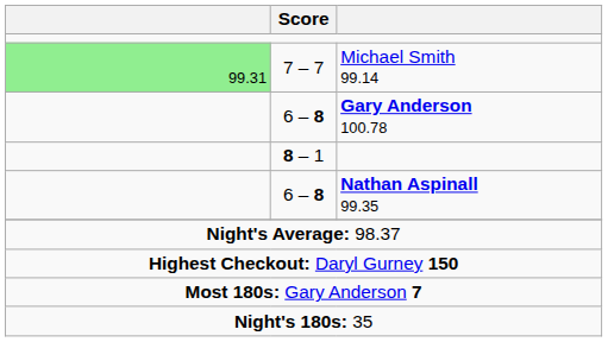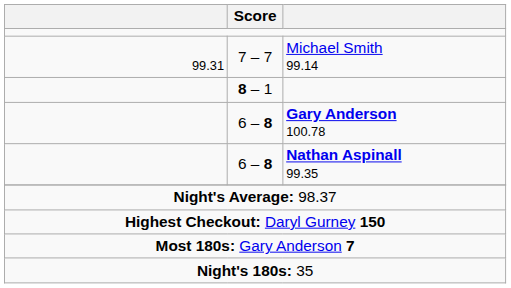7 – 7 | column 1: lightgreen background -> no background
rows swapped: 6 – 8 / Gary Anderson 100.78 <-> 8 – 1
